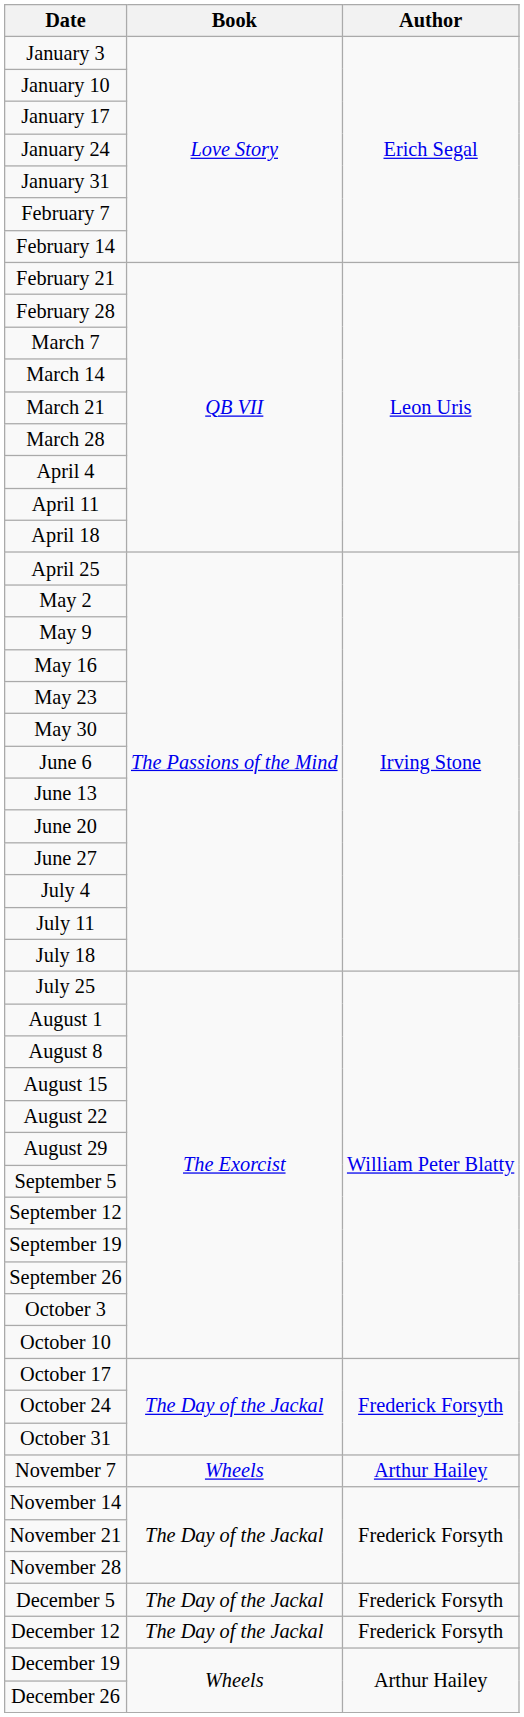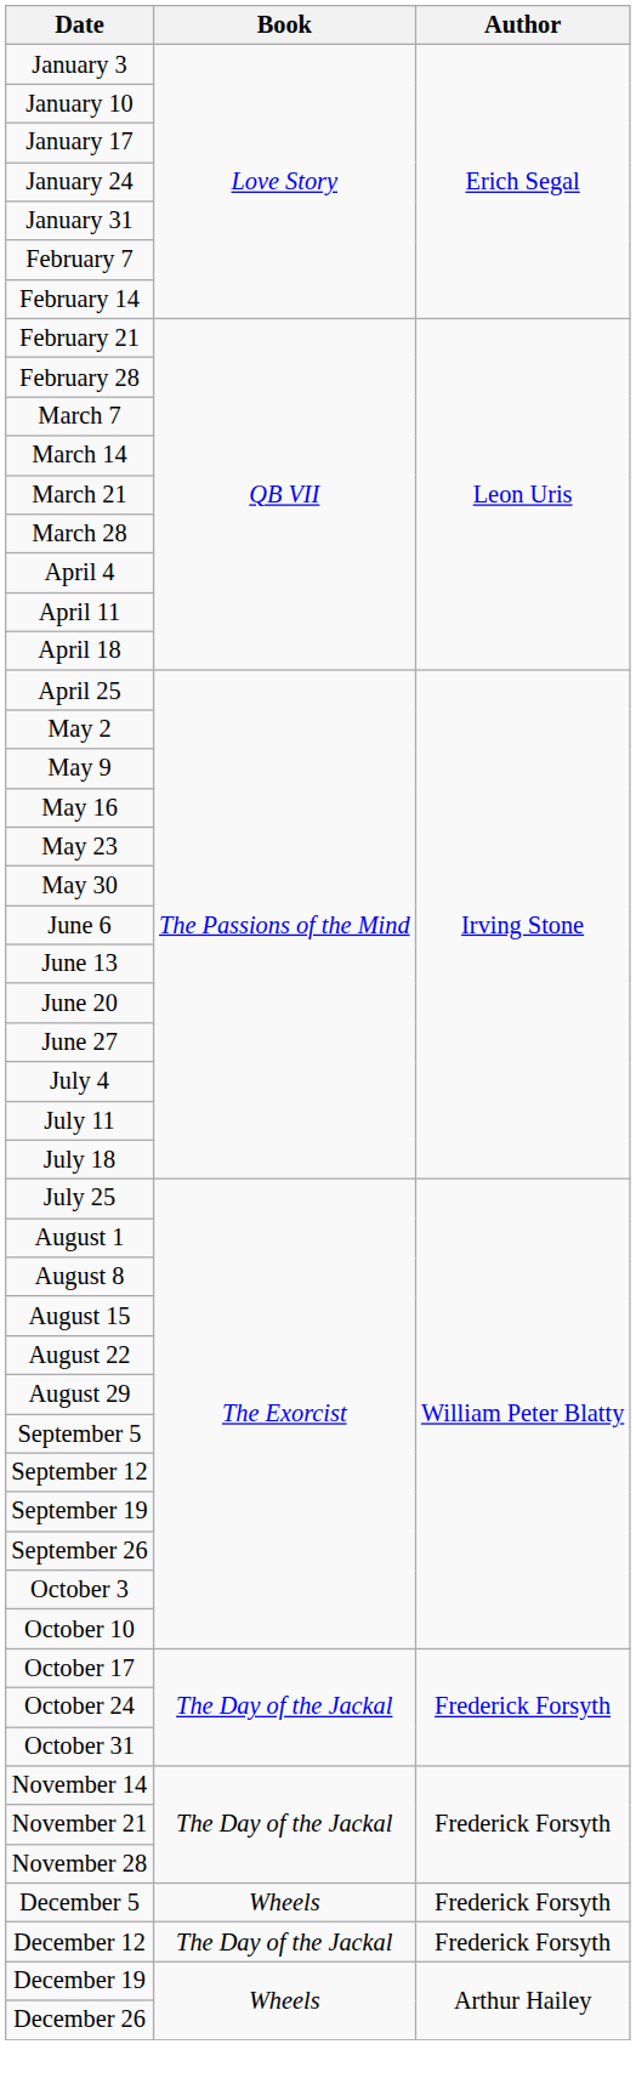- row: November 7 | Wheels | Arthur Hailey
December 5 | Book: The Day of the Jackal -> Wheels
